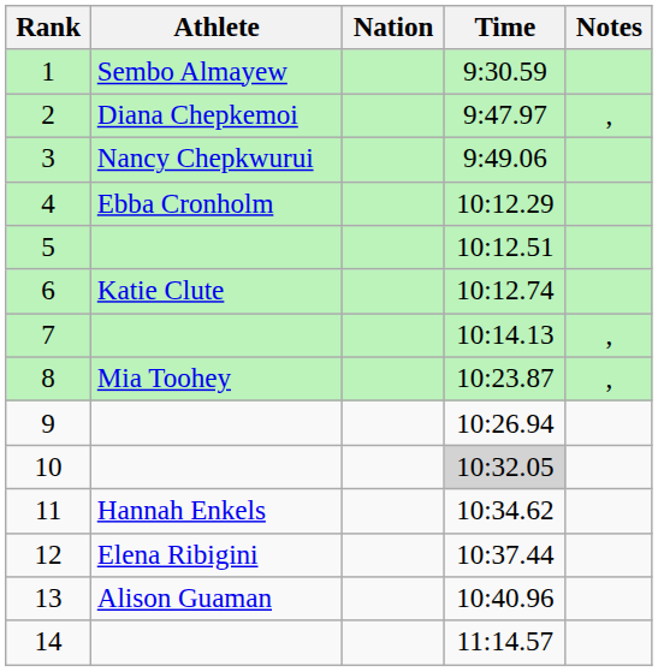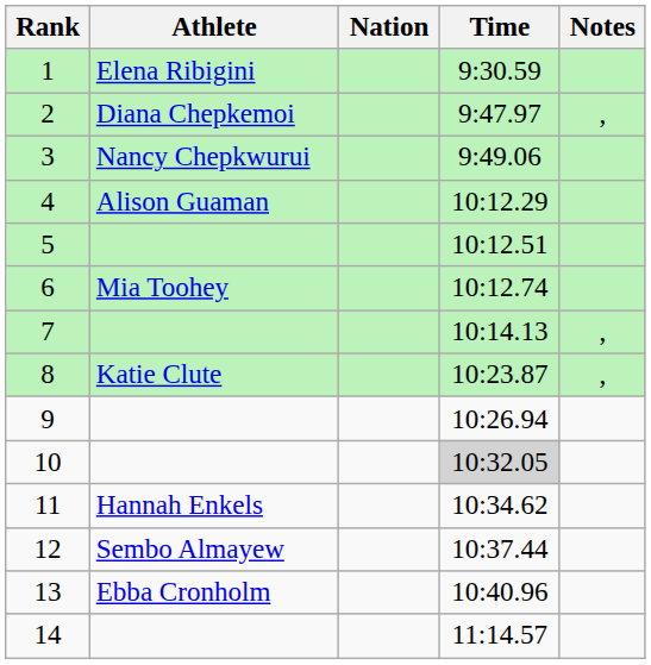1 | Athlete: Sembo Almayew -> Elena Ribigini
4 | Athlete: Ebba Cronholm -> Alison Guaman
6 | Athlete: Katie Clute -> Mia Toohey
8 | Athlete: Mia Toohey -> Katie Clute
12 | Athlete: Elena Ribigini -> Sembo Almayew
13 | Athlete: Alison Guaman -> Ebba Cronholm
